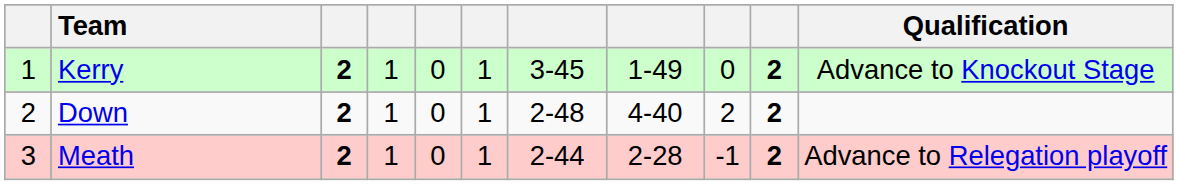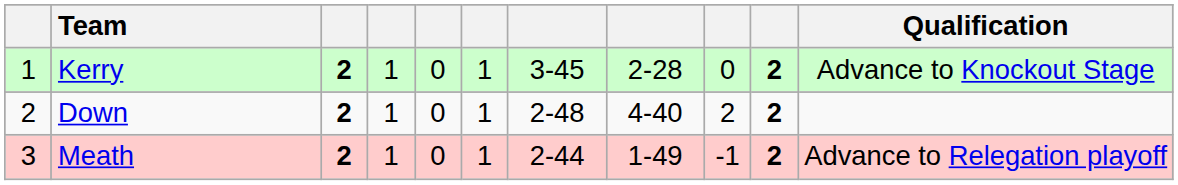Kerry | column 8: 1-49 -> 2-28
Meath | column 8: 2-28 -> 1-49
